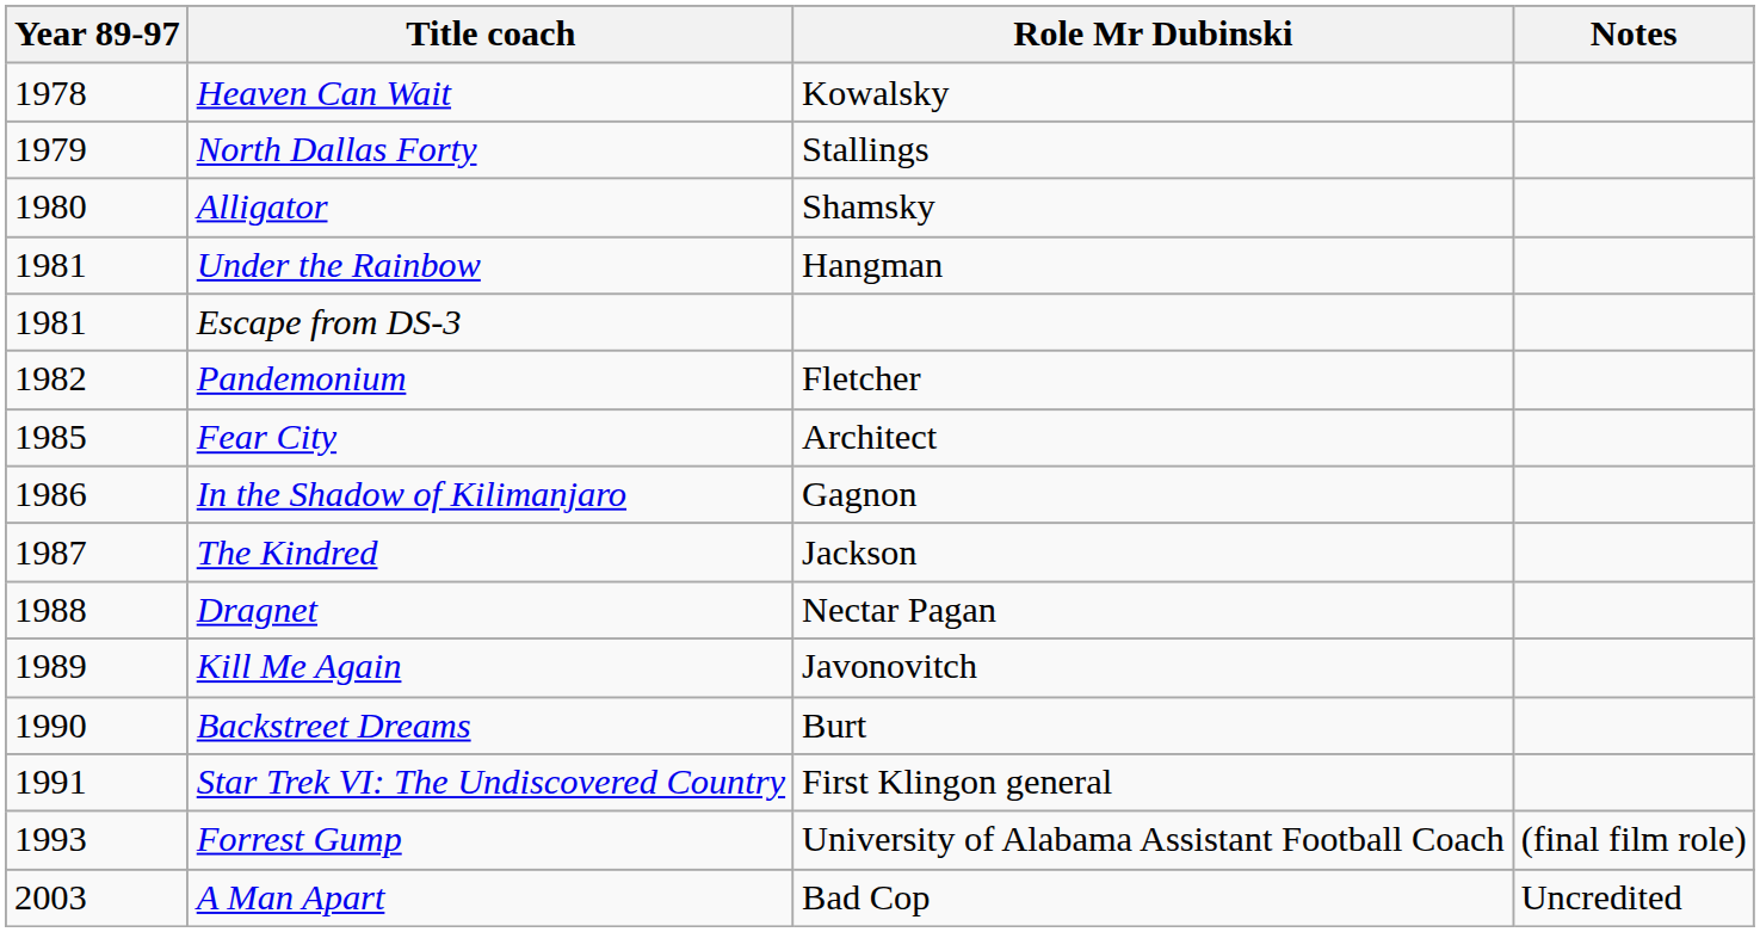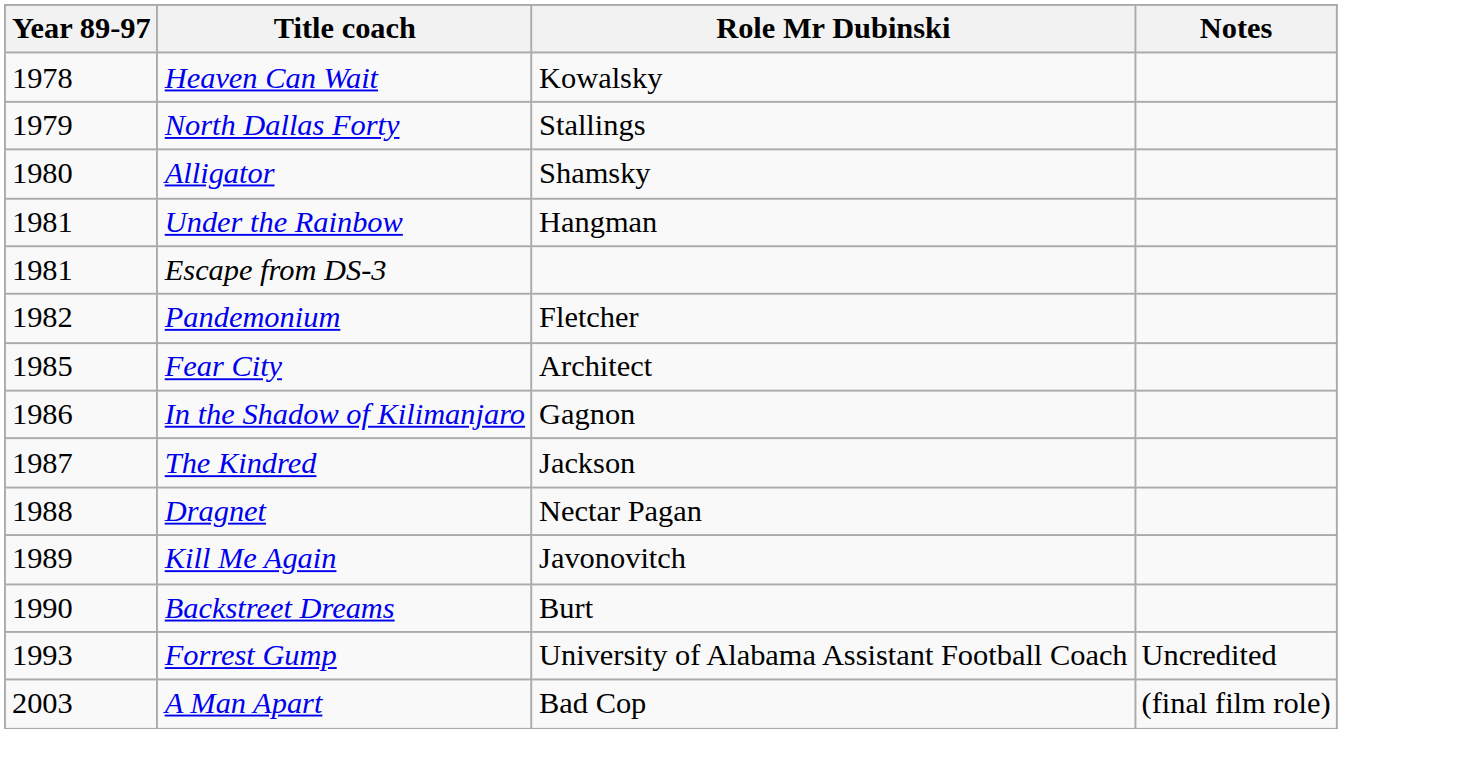- row: 1991 | Star Trek VI: The Undiscovered Country | First Klingon general
Forrest Gump | Notes: (final film role) -> Uncredited
A Man Apart | Notes: Uncredited -> (final film role)
